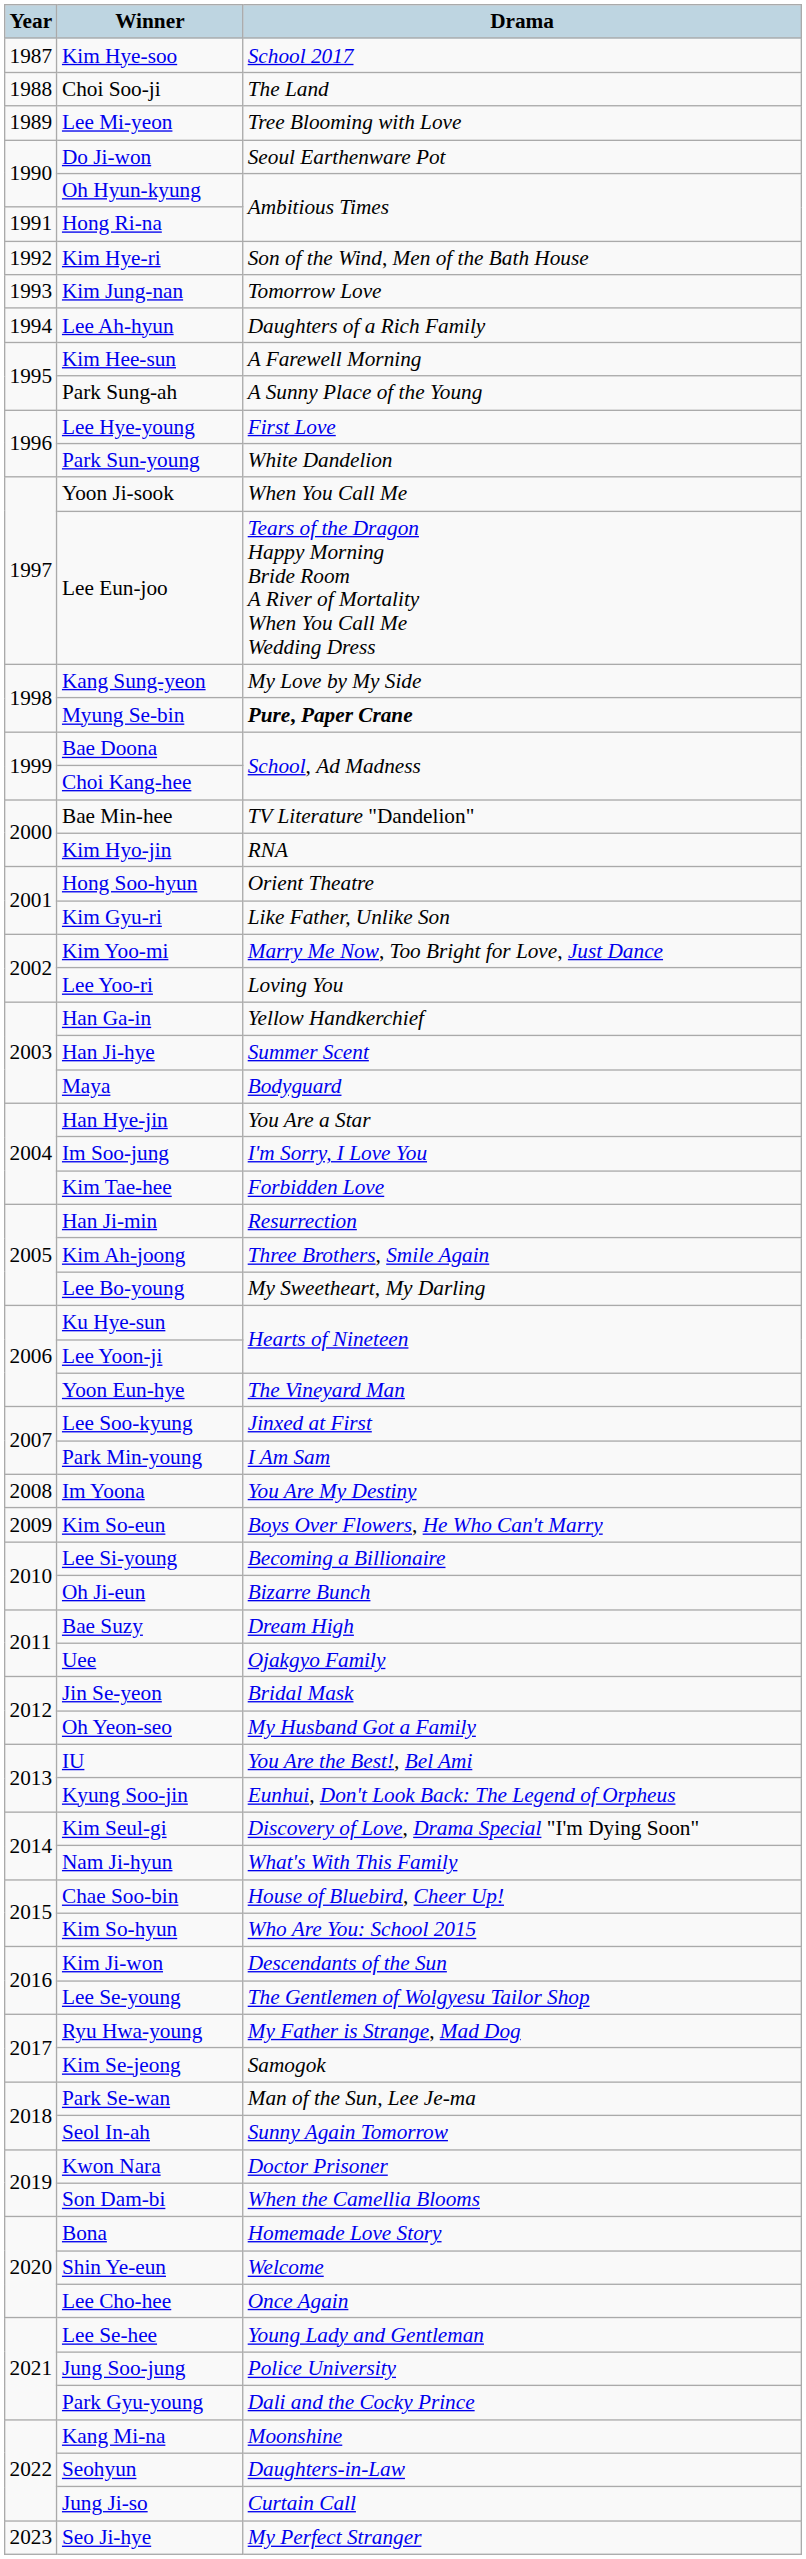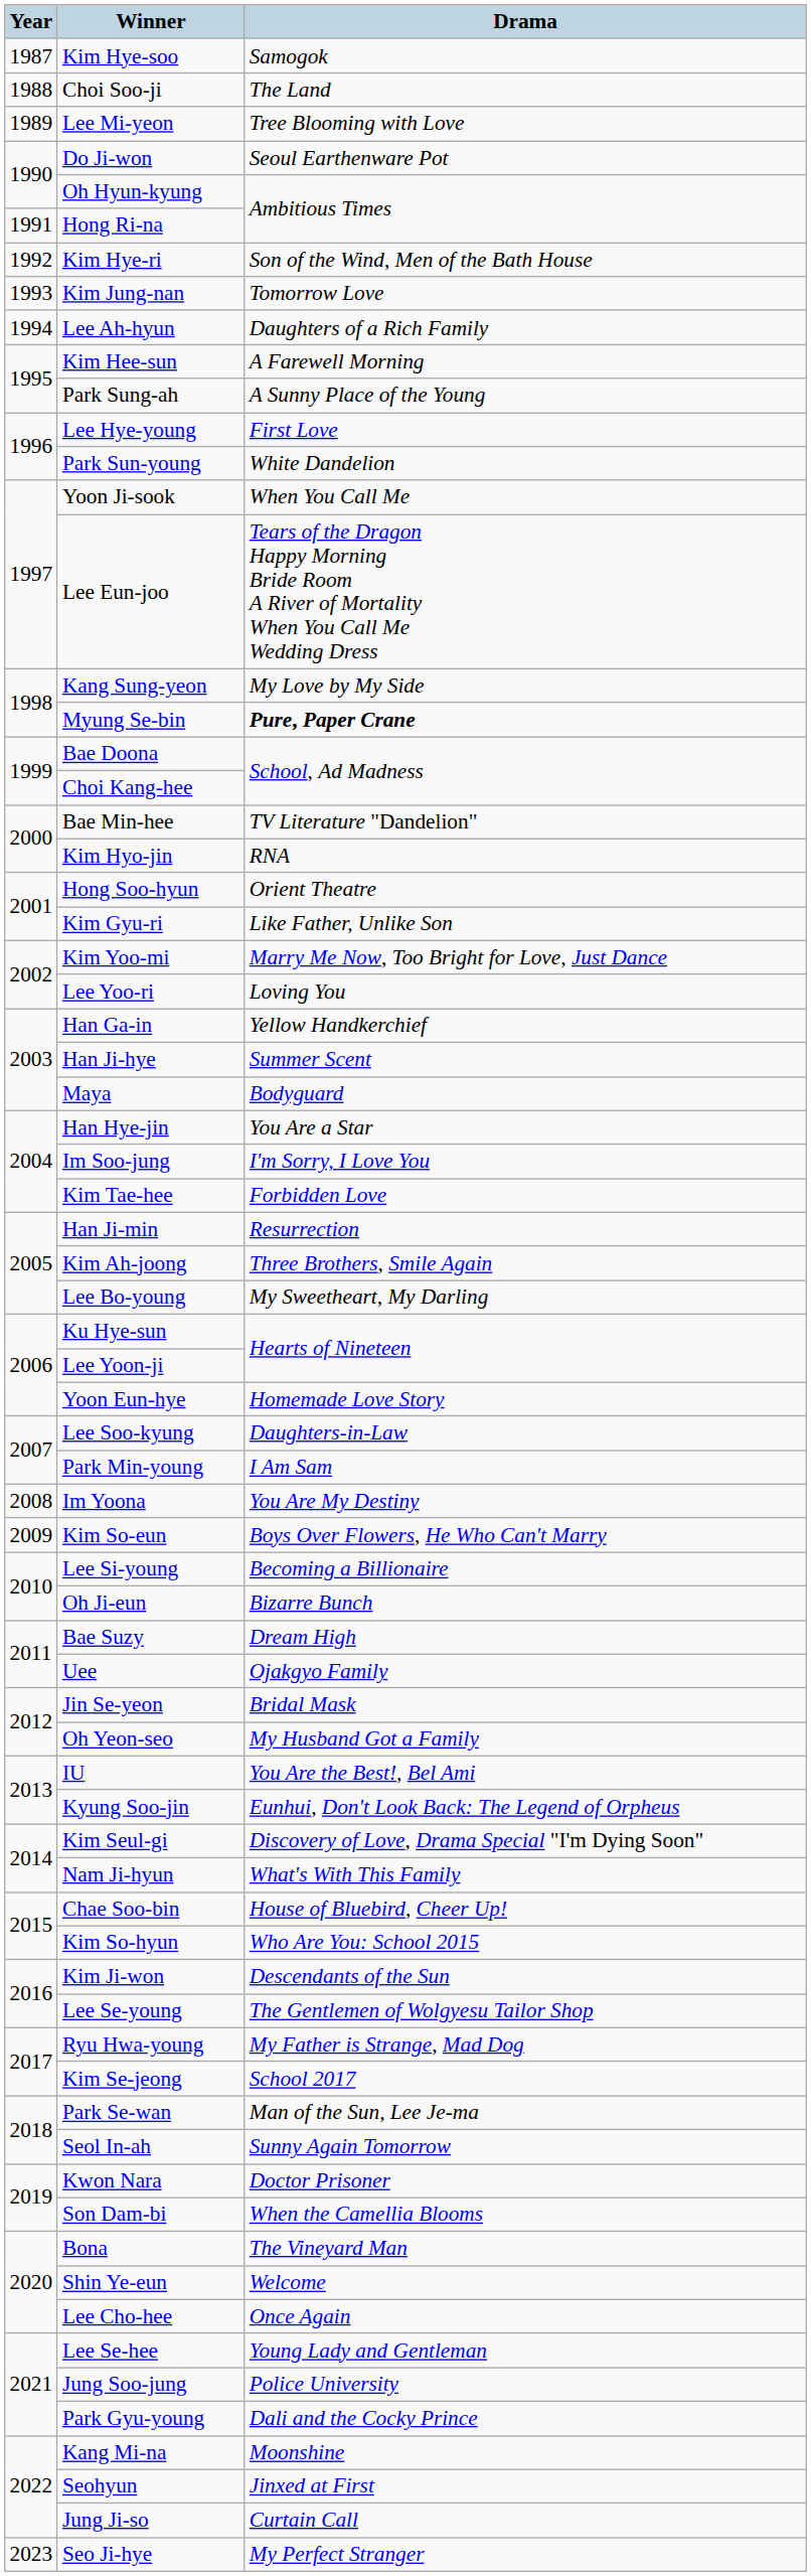Kim Hye-soo | Drama: School 2017 -> Samogok
Yoon Eun-hye | Drama: The Vineyard Man -> Homemade Love Story
Lee Soo-kyung | Drama: Jinxed at First -> Daughters-in-Law
Kim Se-jeong | Drama: Samogok -> School 2017
Bona | Drama: Homemade Love Story -> The Vineyard Man
Seohyun | Drama: Daughters-in-Law -> Jinxed at First
